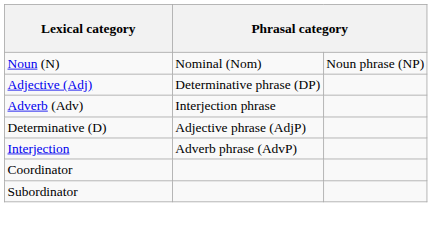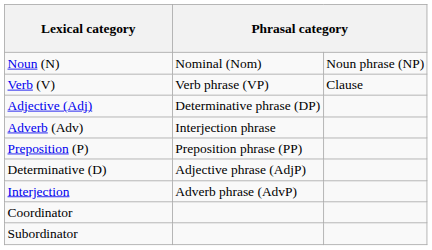+ row: Verb (V) | Verb phrase (VP) | Clause
+ row: Preposition (P) | Preposition phrase (PP)
